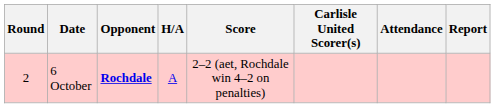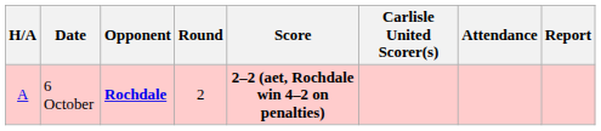columns swapped: Round <-> H/A
6 October | Score: normal -> bold
